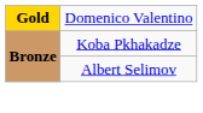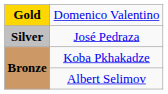+ row: Silver | José Pedraza
